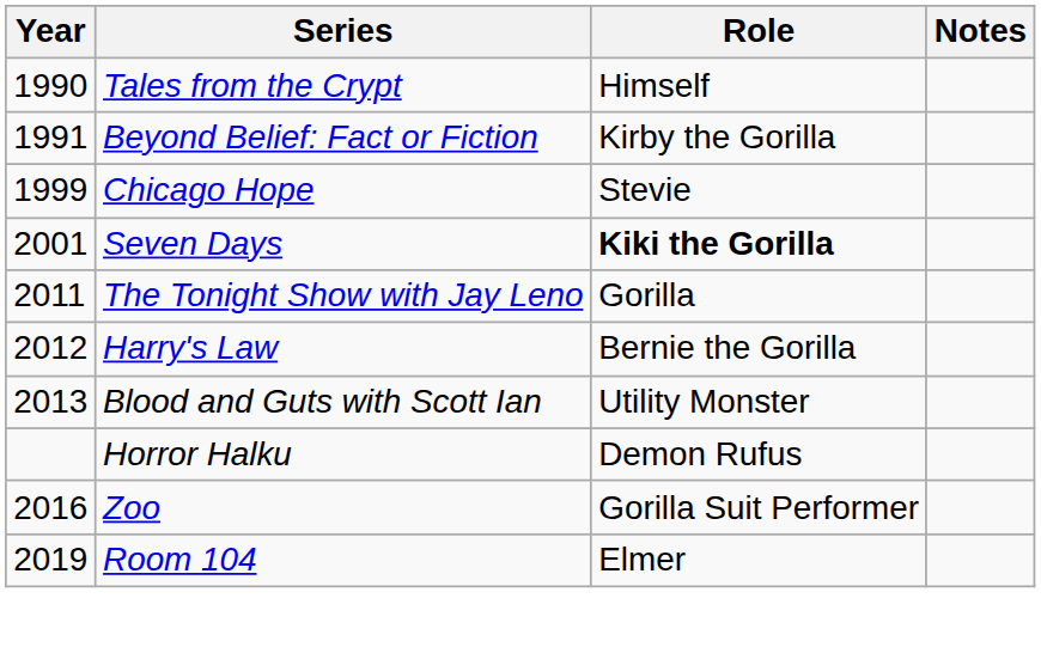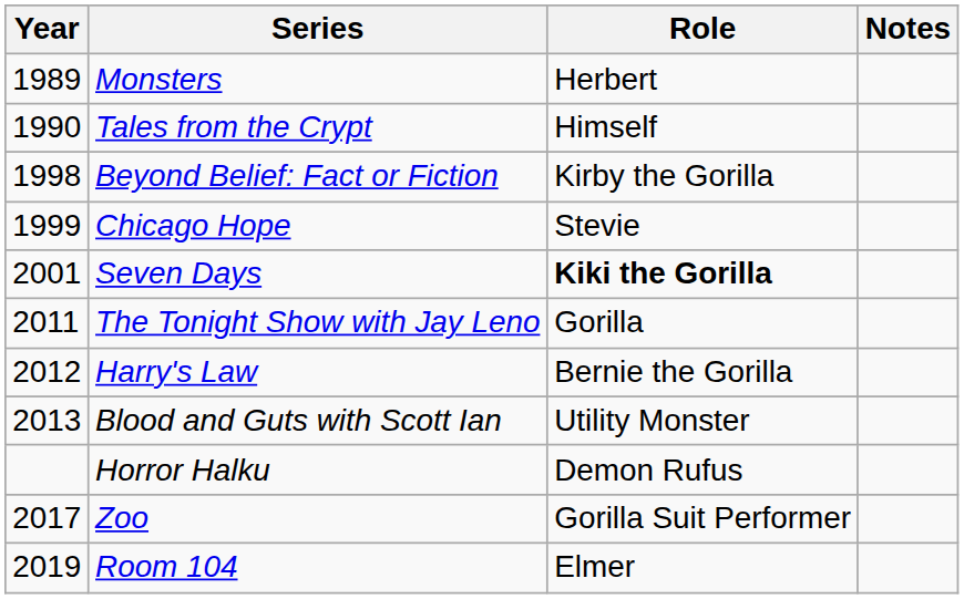+ row: 1989 | Monsters | Herbert
Beyond Belief: Fact or Fiction | Year: 1991 -> 1998
Zoo | Year: 2016 -> 2017
